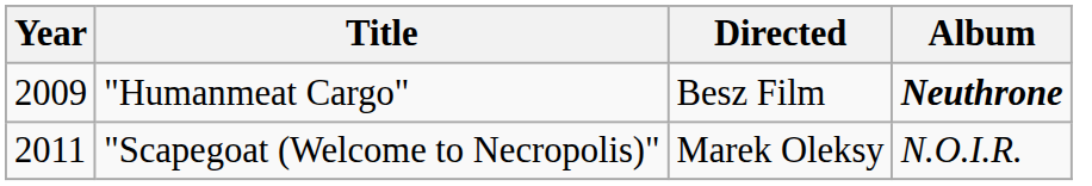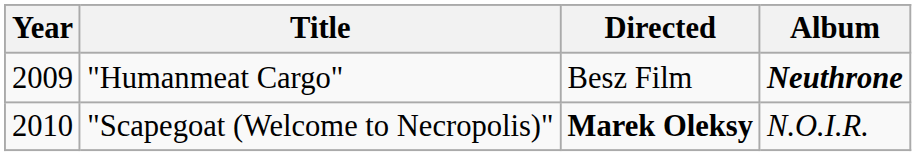"Scapegoat (Welcome to Necropolis)" | Year: 2011 -> 2010
"Scapegoat (Welcome to Necropolis)" | Directed: normal -> bold
